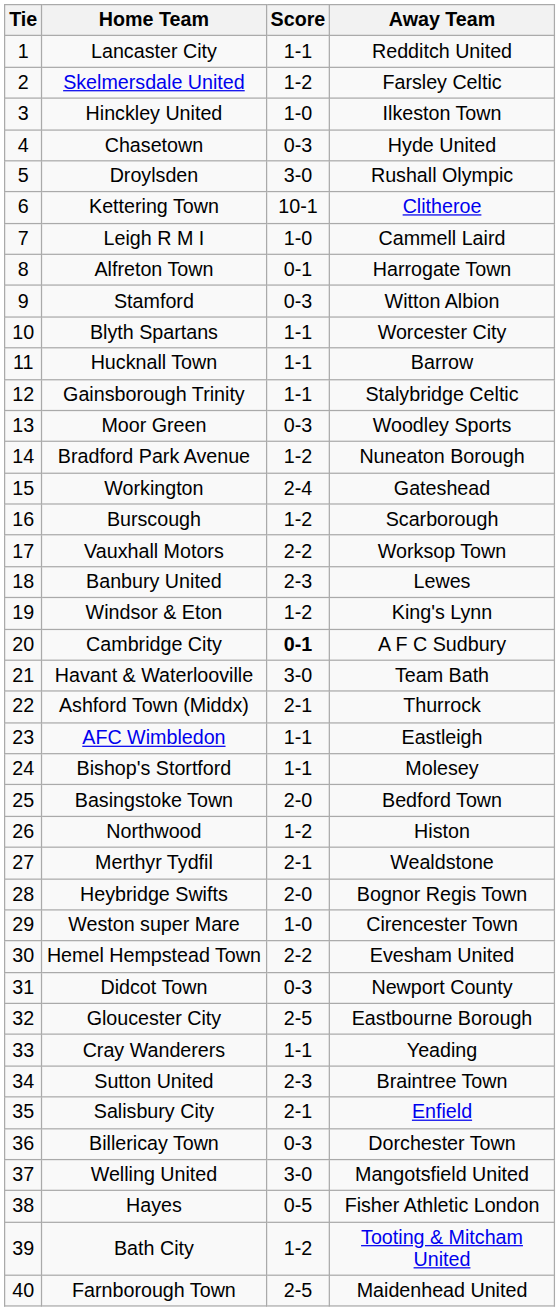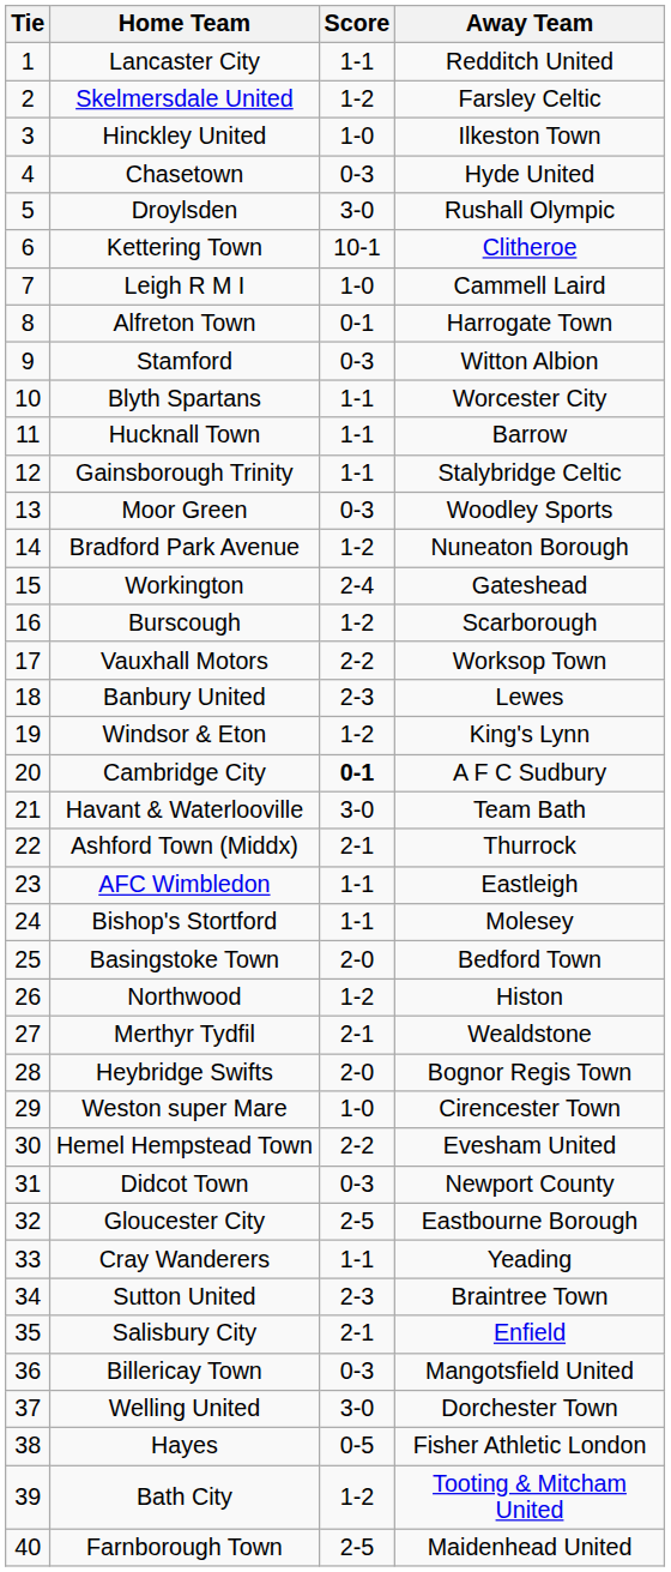Billericay Town | Away Team: Dorchester Town -> Mangotsfield United
Welling United | Away Team: Mangotsfield United -> Dorchester Town
